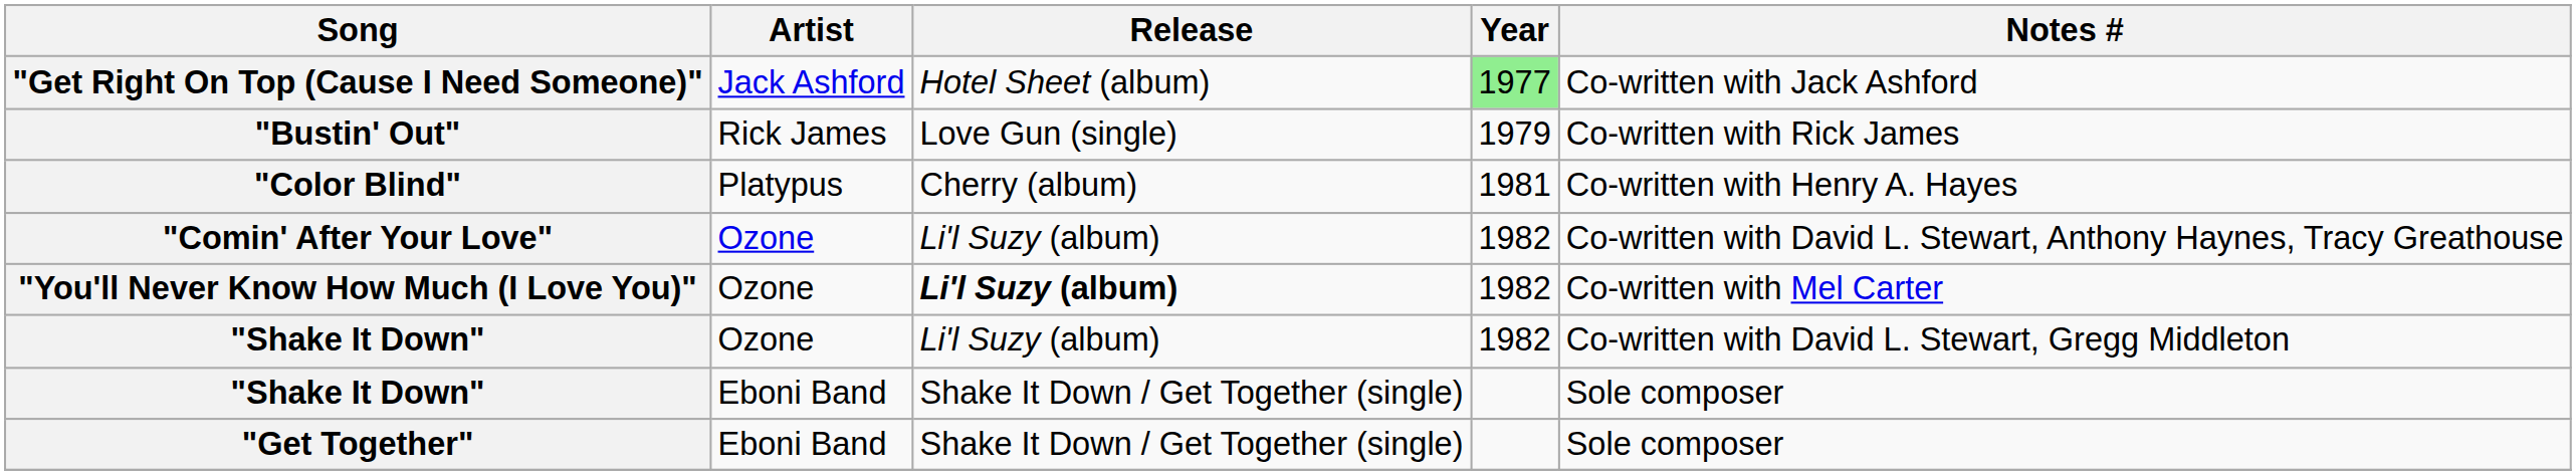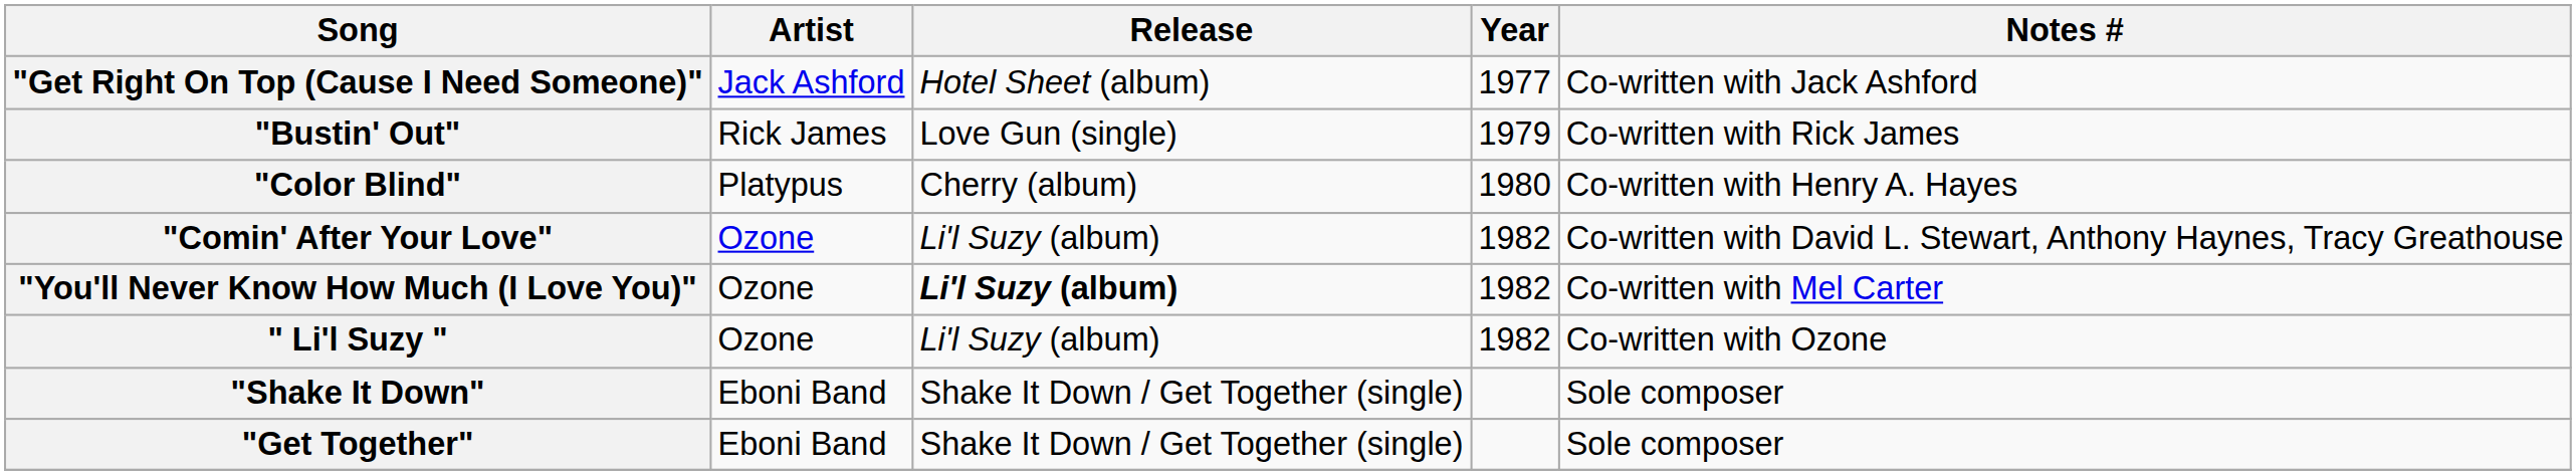"Get Right On Top (Cause I Need Someone)" | Year: lightgreen background -> no background
"Color Blind" | Year: 1981 -> 1980
+ row: " Li'l Suzy " | Ozone | Li'l Suzy (album) | 1982 | Co-written with Ozone
- row: "Shake It Down" | Ozone | Li'l Suzy (album) | 1982 | Co-written with David L. Stewart, Gregg Middleton
